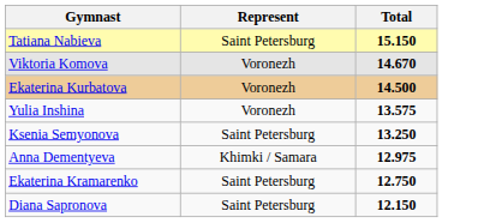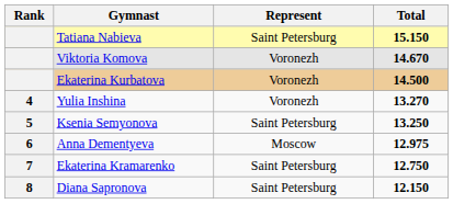+ column: Rank | 4 | 5 | 6 | 7 | 8
Yulia Inshina | Total: 13.575 -> 13.270
Anna Dementyeva | Represent: Khimki / Samara -> Moscow
